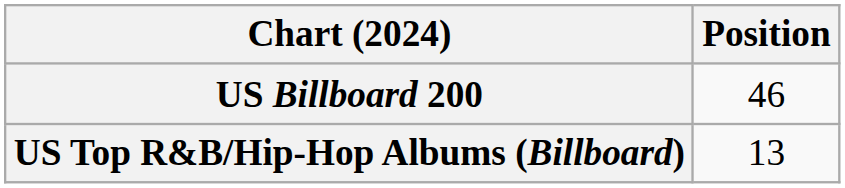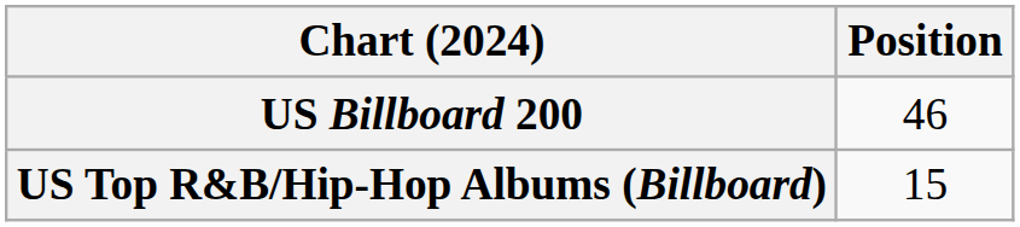US Top R&B/Hip-Hop Albums (Billboard) | Position: 13 -> 15
